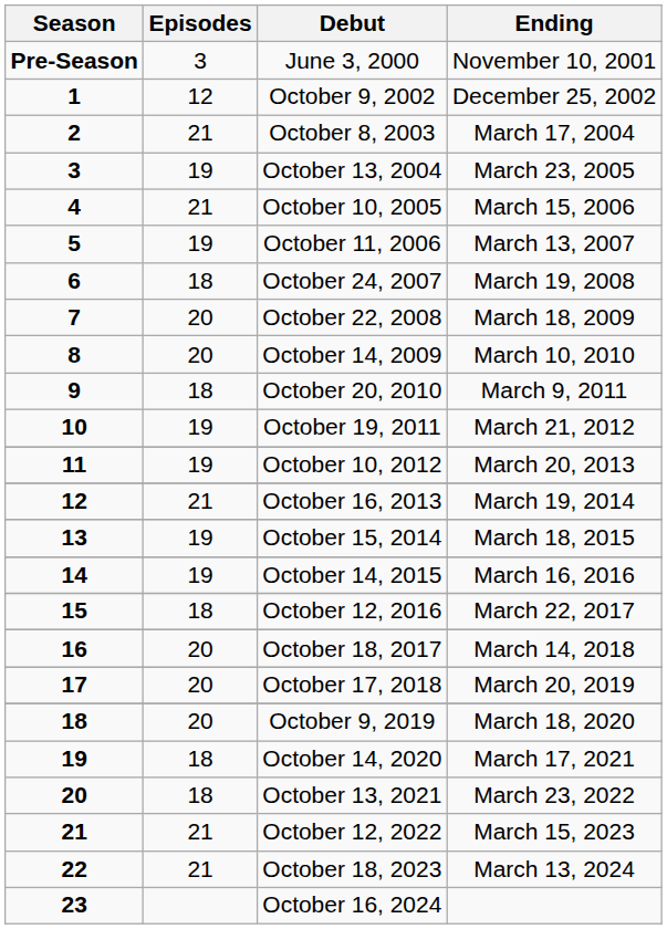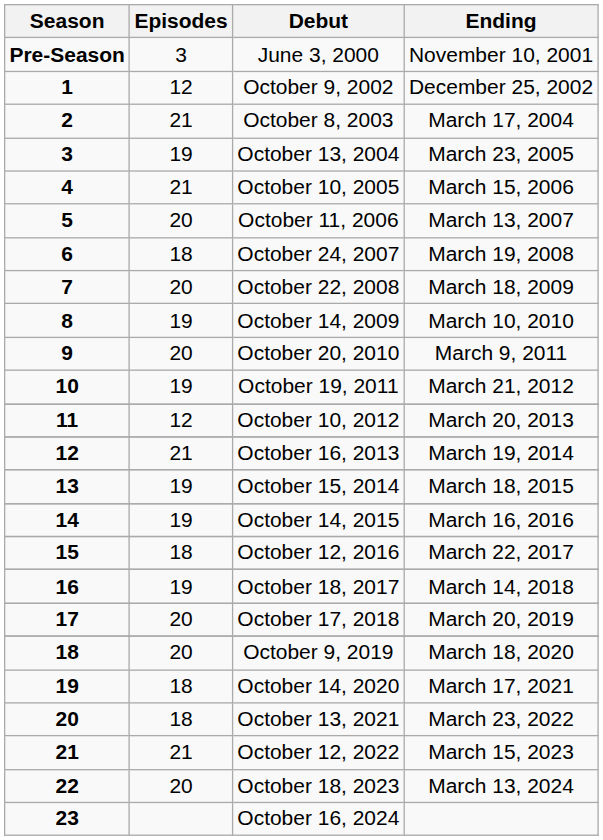October 11, 2006 | Episodes: 19 -> 20
October 14, 2009 | Episodes: 20 -> 19
October 20, 2010 | Episodes: 18 -> 20
October 10, 2012 | Episodes: 19 -> 12
October 18, 2017 | Episodes: 20 -> 19
October 18, 2023 | Episodes: 21 -> 20
